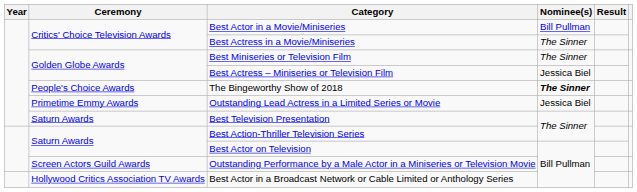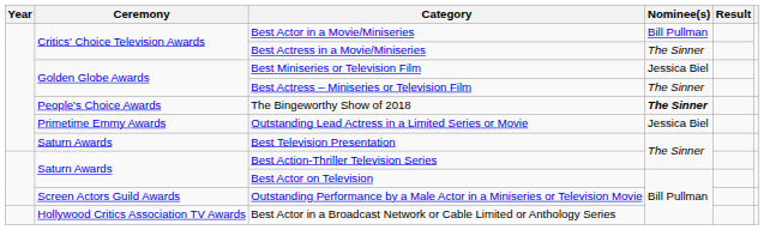Best Miniseries or Television Film | Nominee(s): The Sinner -> Jessica Biel
Best Actress – Miniseries or Television Film | Nominee(s): Jessica Biel -> The Sinner
